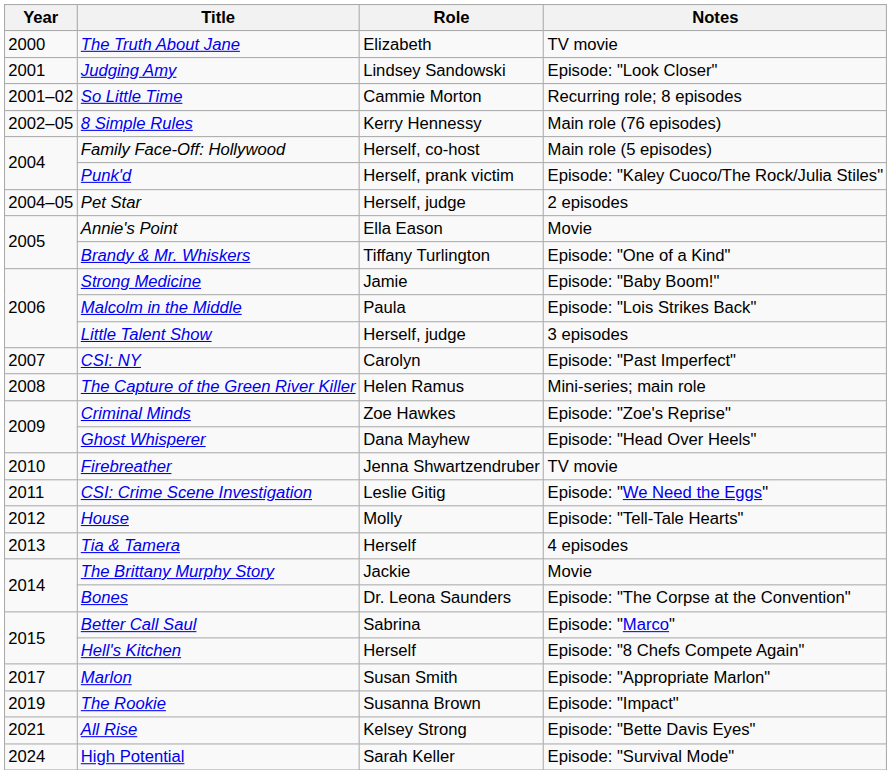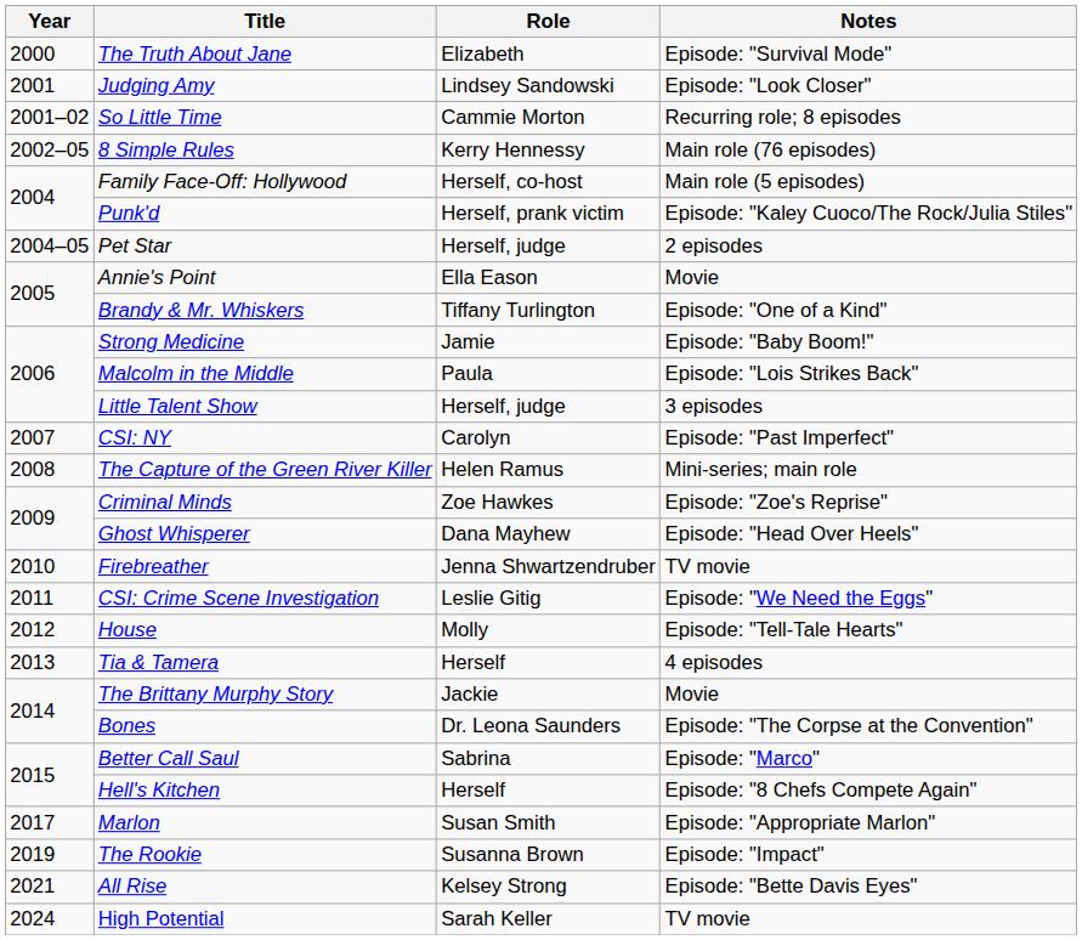The Truth About Jane | Notes: TV movie -> Episode: "Survival Mode"
High Potential | Notes: Episode: "Survival Mode" -> TV movie
